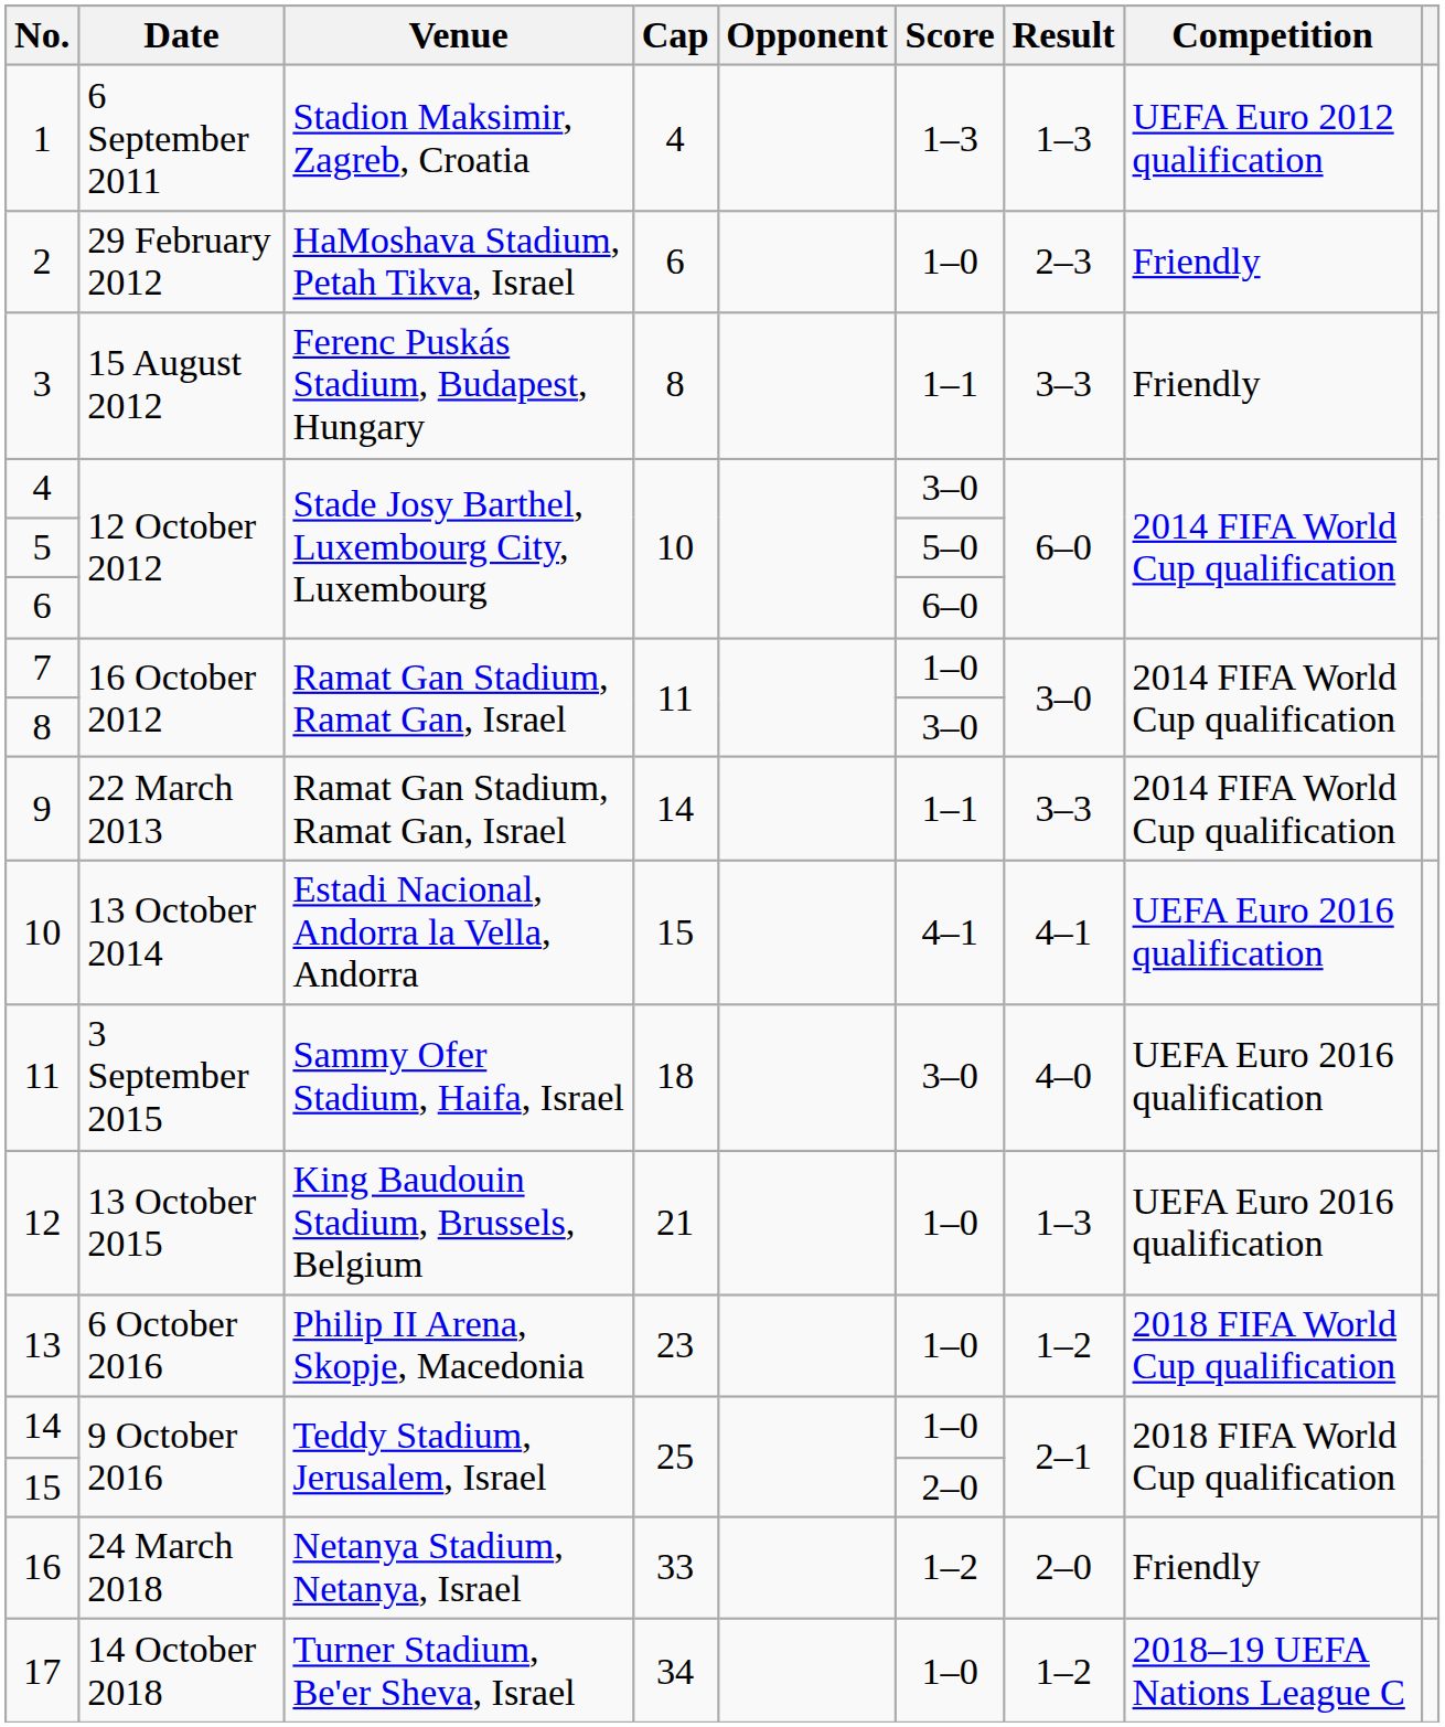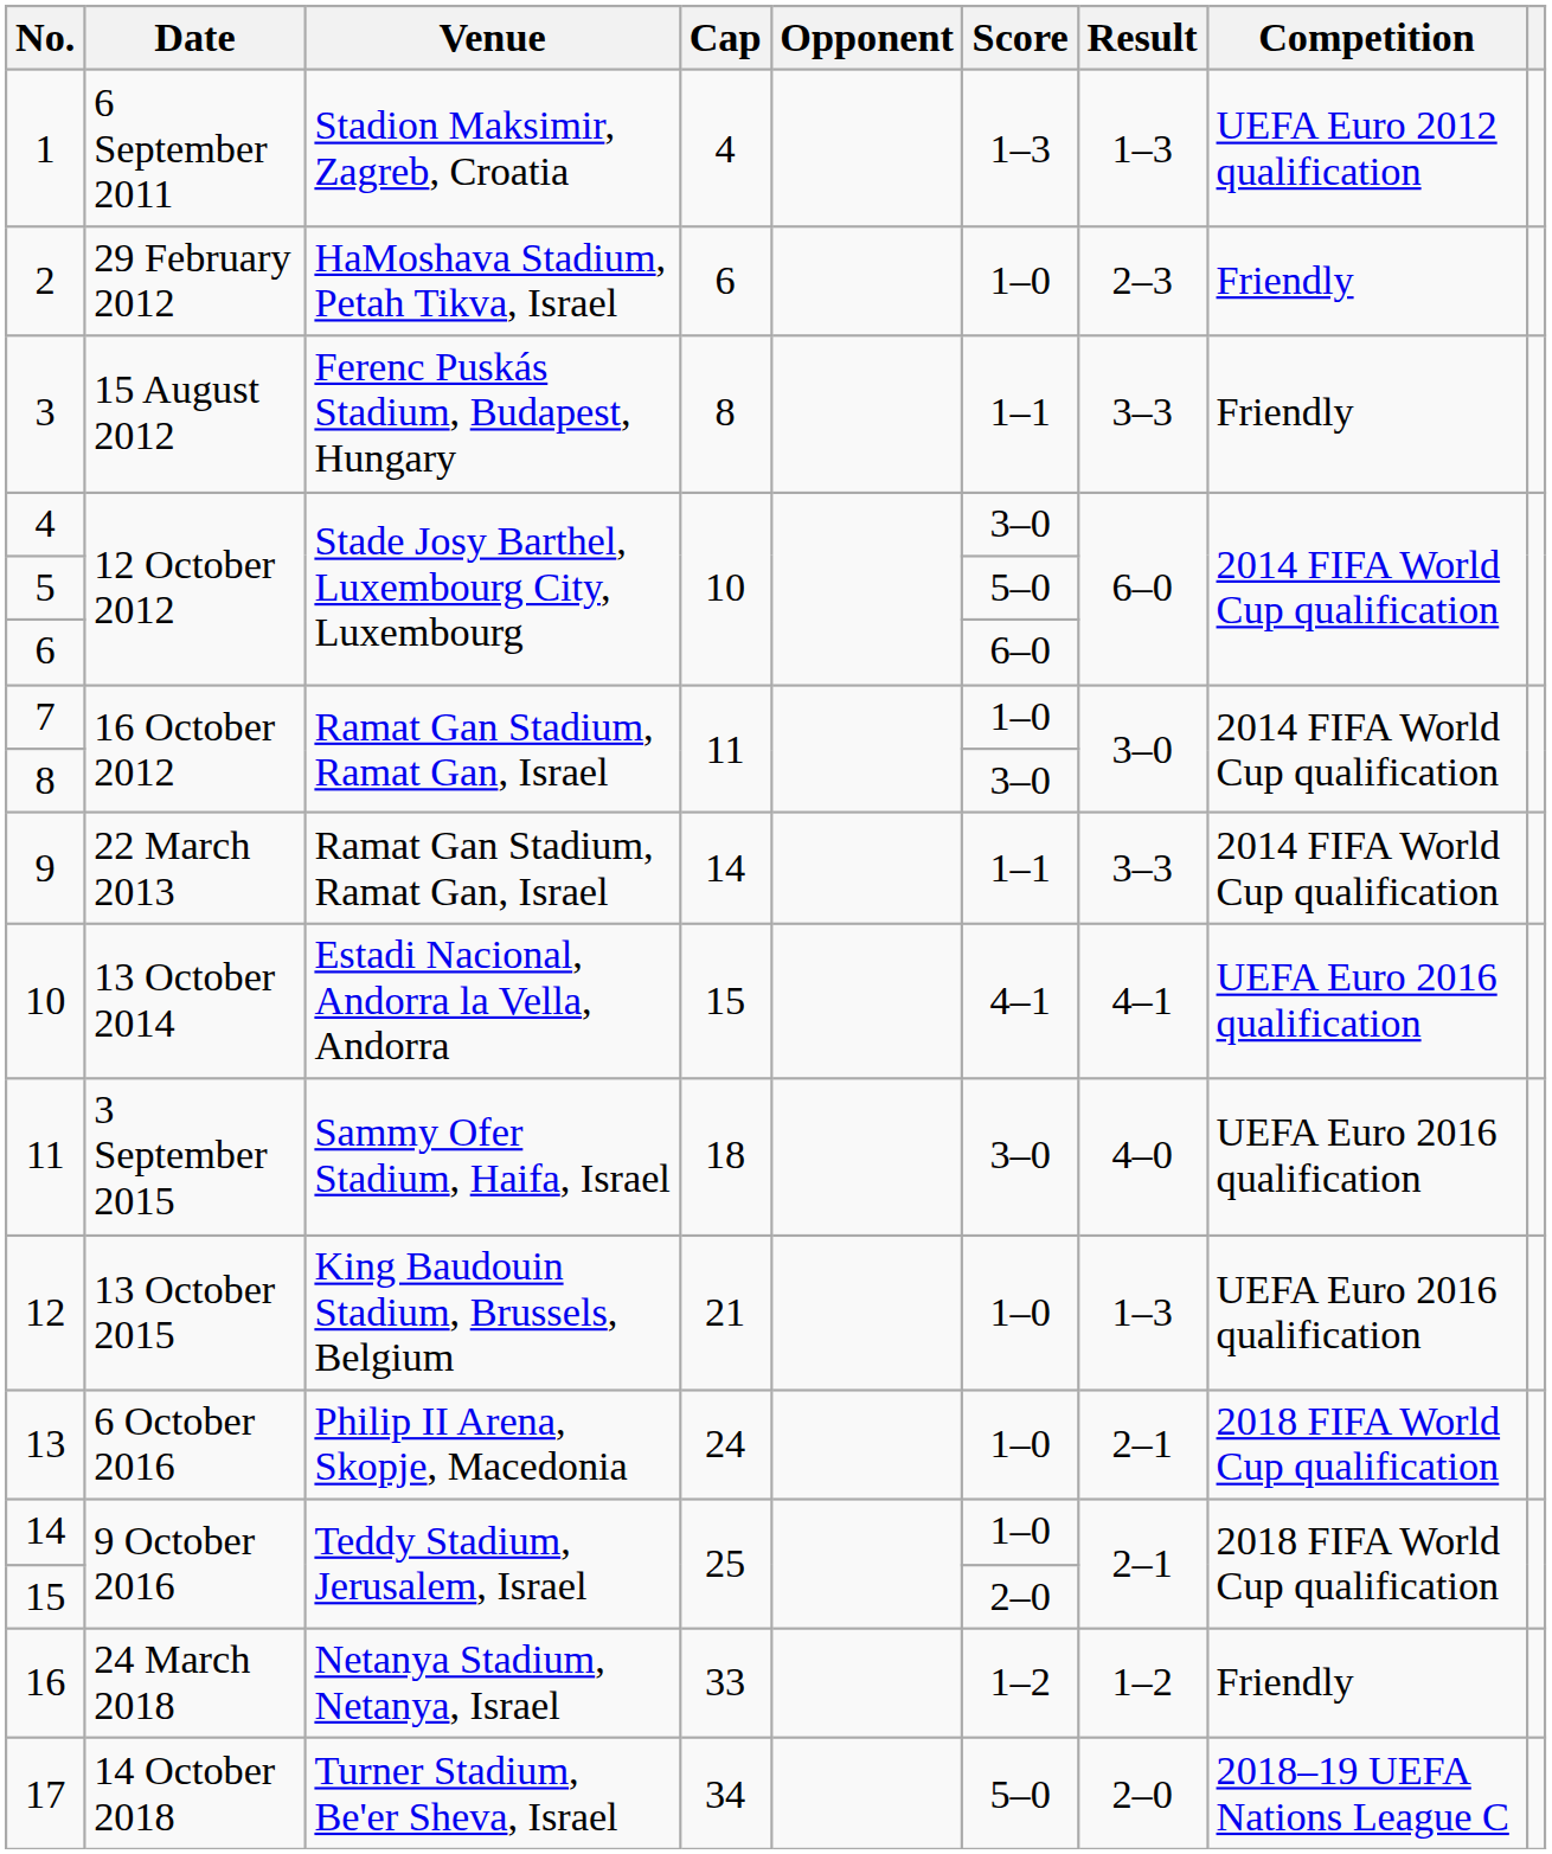13 | Cap: 23 -> 24
13 | Result: 1–2 -> 2–1
16 | Result: 2–0 -> 1–2
17 | Score: 1–0 -> 5–0
17 | Result: 1–2 -> 2–0
